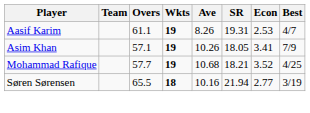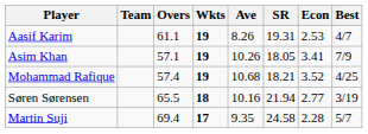Mohammad Rafique | Overs: 57.7 -> 57.4
+ row: Martin Suji | 69.4 | 17 | 9.35 | 24.58 | 2.28 | 5/7
